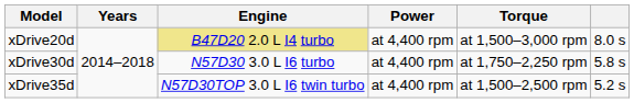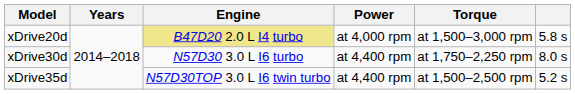xDrive20d | Power: at 4,400 rpm -> at 4,000 rpm
xDrive20d | column 6: 8.0 s -> 5.8 s
xDrive30d | column 6: 5.8 s -> 8.0 s
